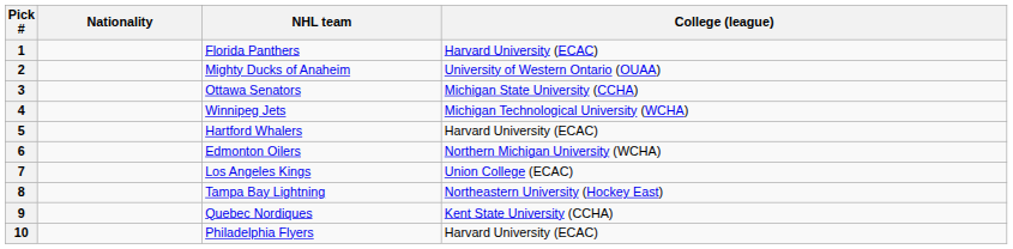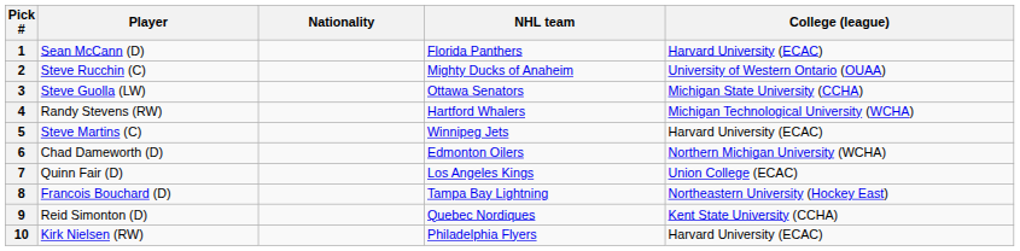+ column: Player | Sean McCann (D) | Steve Rucchin (C) | Steve Guolla (LW) | Randy Stevens (RW) | Steve Martins (C) | Chad Dameworth (D) | Quinn Fair (D) | Francois Bouchard (D) | Reid Simonton (D) | Kirk Nielsen (RW)
4 | NHL team: Winnipeg Jets -> Hartford Whalers
5 | NHL team: Hartford Whalers -> Winnipeg Jets
